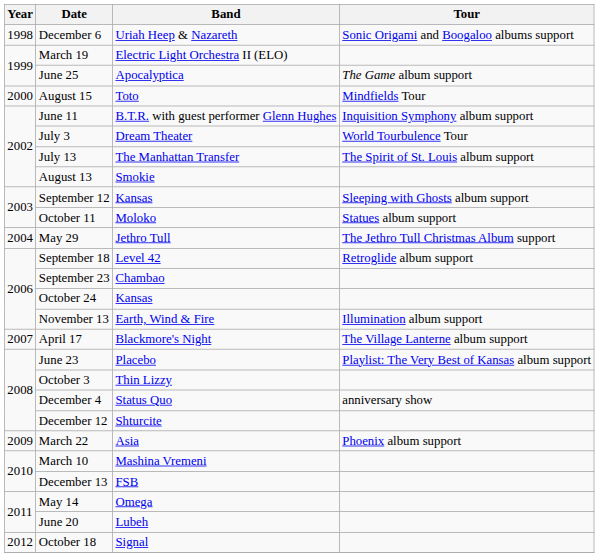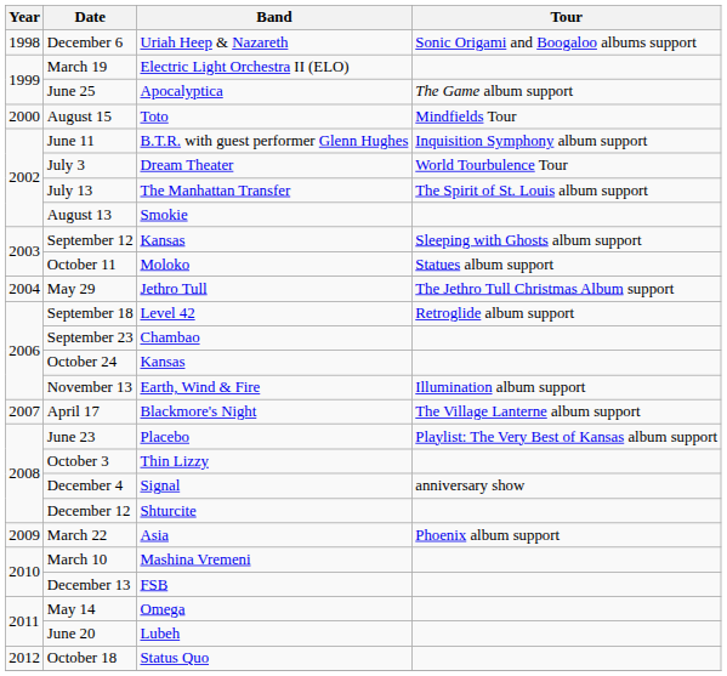December 4 | Band: Status Quo -> Signal
October 18 | Band: Signal -> Status Quo
